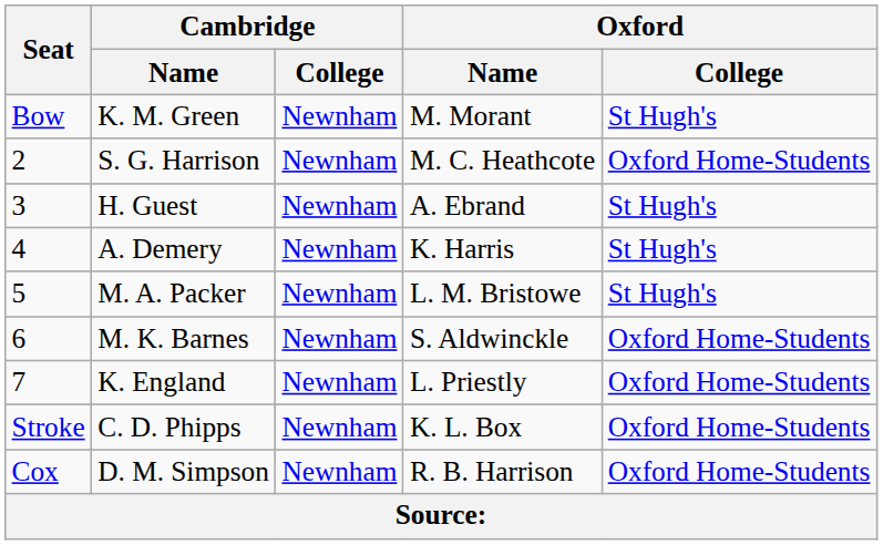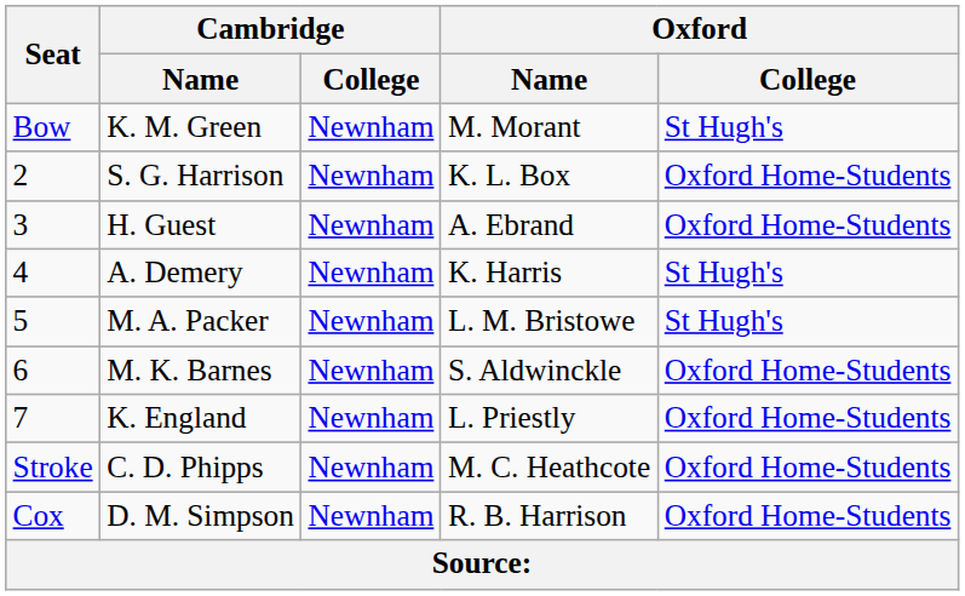S. G. Harrison | Oxford / Name: M. C. Heathcote -> K. L. Box
H. Guest | Oxford / College: St Hugh's -> Oxford Home-Students
C. D. Phipps | Oxford / Name: K. L. Box -> M. C. Heathcote
